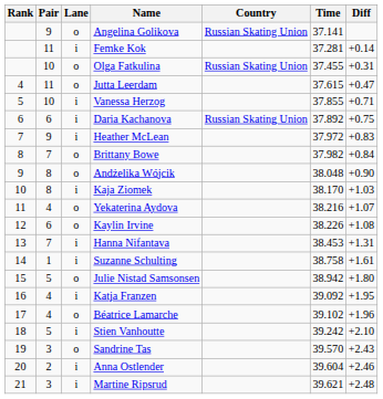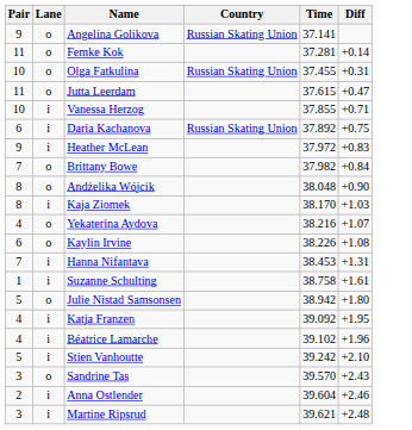- column: Rank | 4 | 5 | 6 | 7 | 8 | 9 | 10 | 11 | 12 | 13 | 14 | 15 | 16 | 17 | 18 | 19 | 20 | 21
Femke Kok | Lane: i -> o
Béatrice Lamarche | Lane: o -> i
